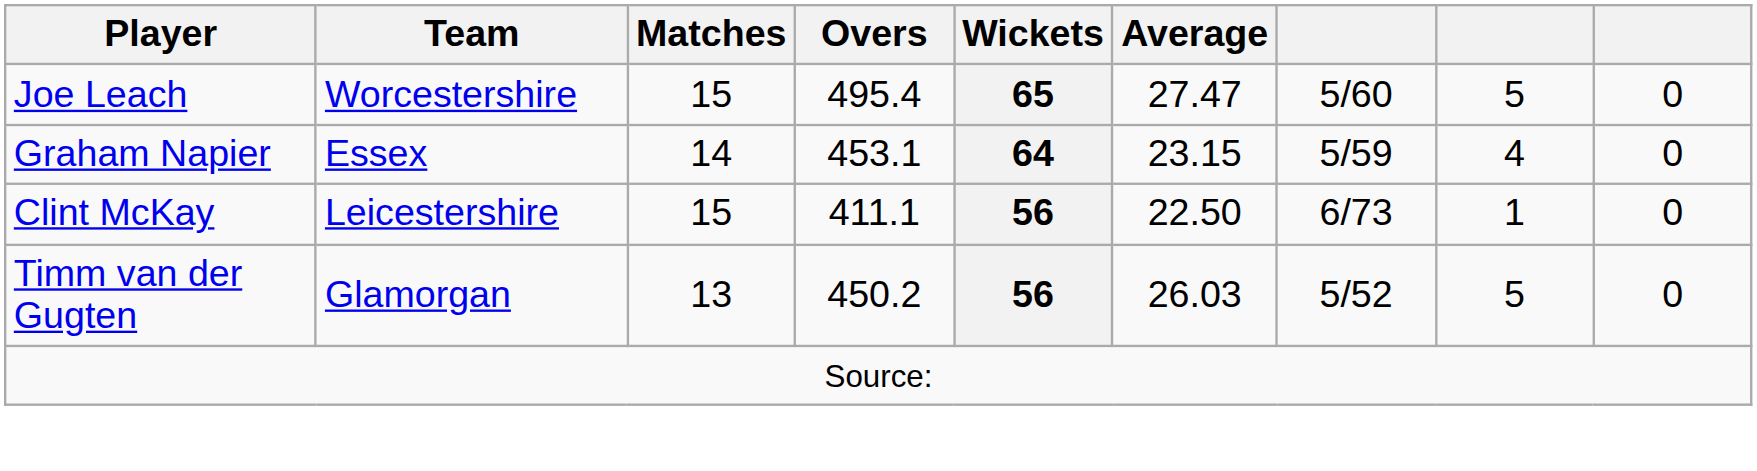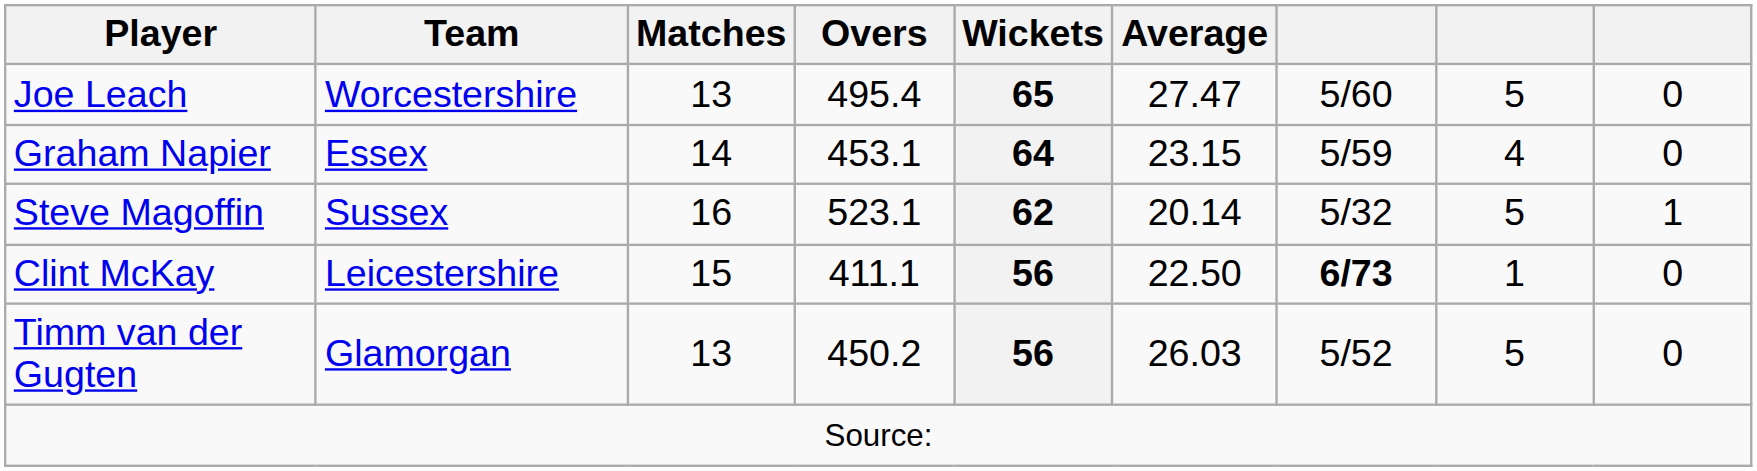Joe Leach | Matches: 15 -> 13
+ row: Steve Magoffin | Sussex | 16 | 523.1 | 62 | 20.14 | 5/32 | 5 | 1
Clint McKay | column 7: normal -> bold
